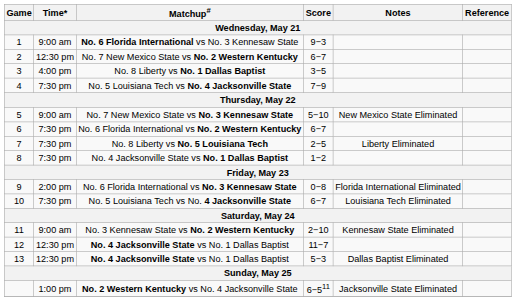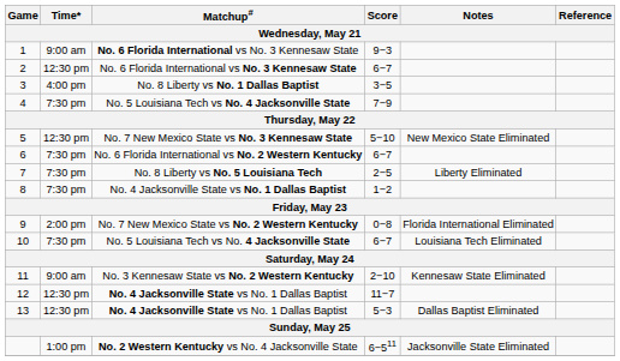2 | Matchup#: No. 7 New Mexico State vs No. 2 Western Kentucky -> No. 6 Florida International vs No. 3 Kennesaw State
5 | Time*: 9:00 am -> 12:30 pm
9 | Matchup#: No. 6 Florida International vs No. 3 Kennesaw State -> No. 7 New Mexico State vs No. 2 Western Kentucky
